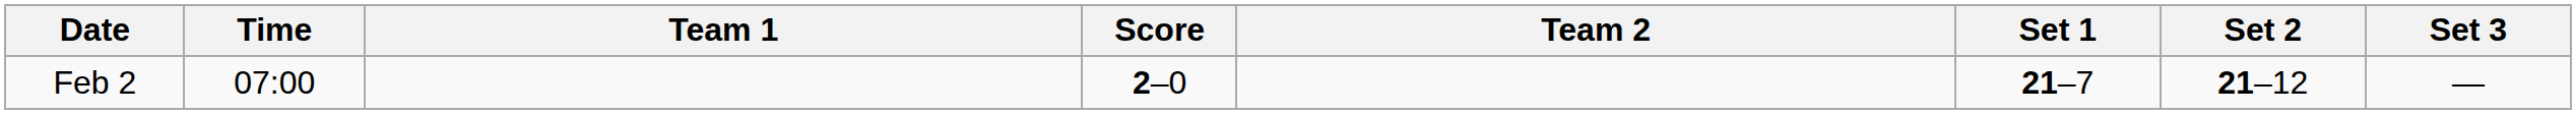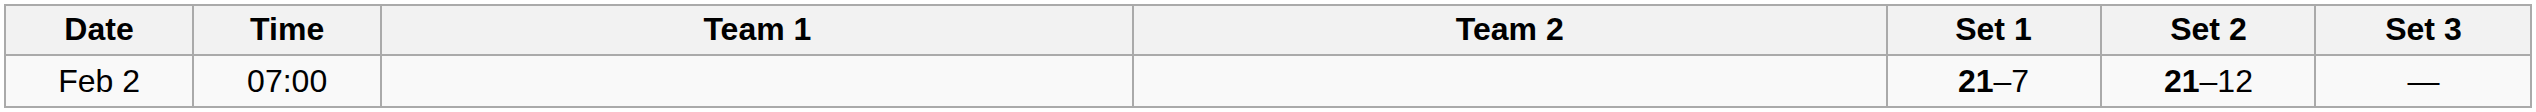- column: Score | 2–0
